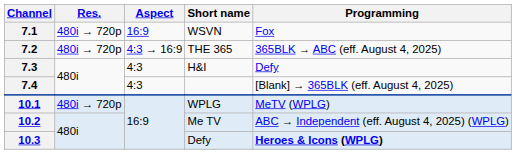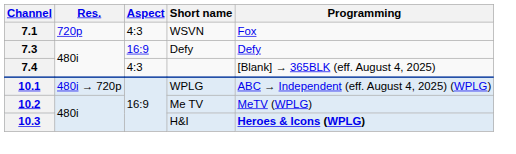7.1 | Res.: 480i → 720p -> 720p
7.1 | Aspect: 16:9 -> 4:3
- row: 7.2 | 480i → 720p | 4:3 → 16:9 | THE 365 | 365BLK → ABC (eff. August 4, 2025)
7.3 | Aspect: 4:3 -> 16:9
7.3 | Short name: H&I -> Defy
10.1 | Programming: MeTV (WPLG) -> ABC → Independent (eff. August 4, 2025) (WPLG)
10.2 | Programming: ABC → Independent (eff. August 4, 2025) (WPLG) -> MeTV (WPLG)
10.3 | Short name: Defy -> H&I
